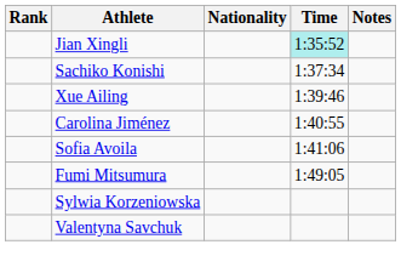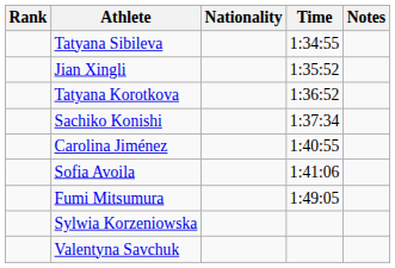+ row: Tatyana Sibileva | 1:34:55
Jian Xingli | Time: paleturquoise background -> no background
+ row: Tatyana Korotkova | 1:36:52
- row: Xue Ailing | 1:39:46
